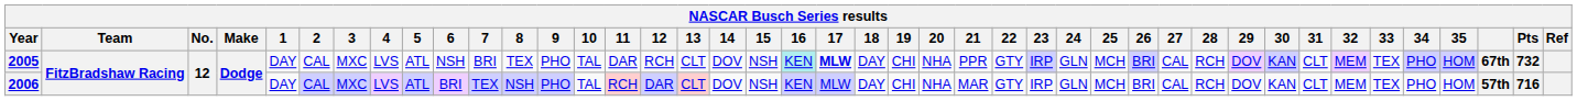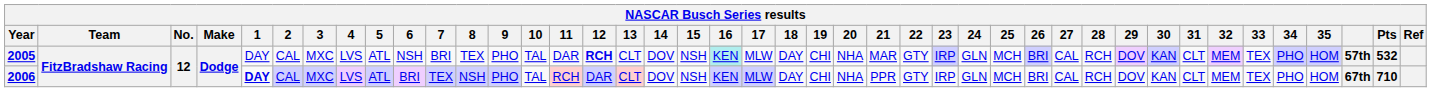2005 | 12: normal -> bold
2005 | 17: bold -> normal
2005 | 21: PPR -> MAR
2005 | column 40: 67th -> 57th
2005 | Pts: 732 -> 532
2006 | 1: normal -> bold
2006 | 21: MAR -> PPR
2006 | column 40: 57th -> 67th
2006 | Pts: 716 -> 710
